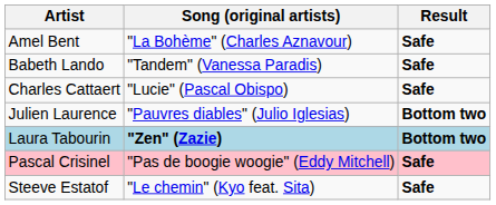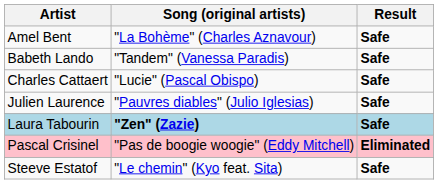Julien Laurence | Result: Bottom two -> Safe
Laura Tabourin | Result: Bottom two -> Safe
Pascal Crisinel | Result: Safe -> Eliminated
